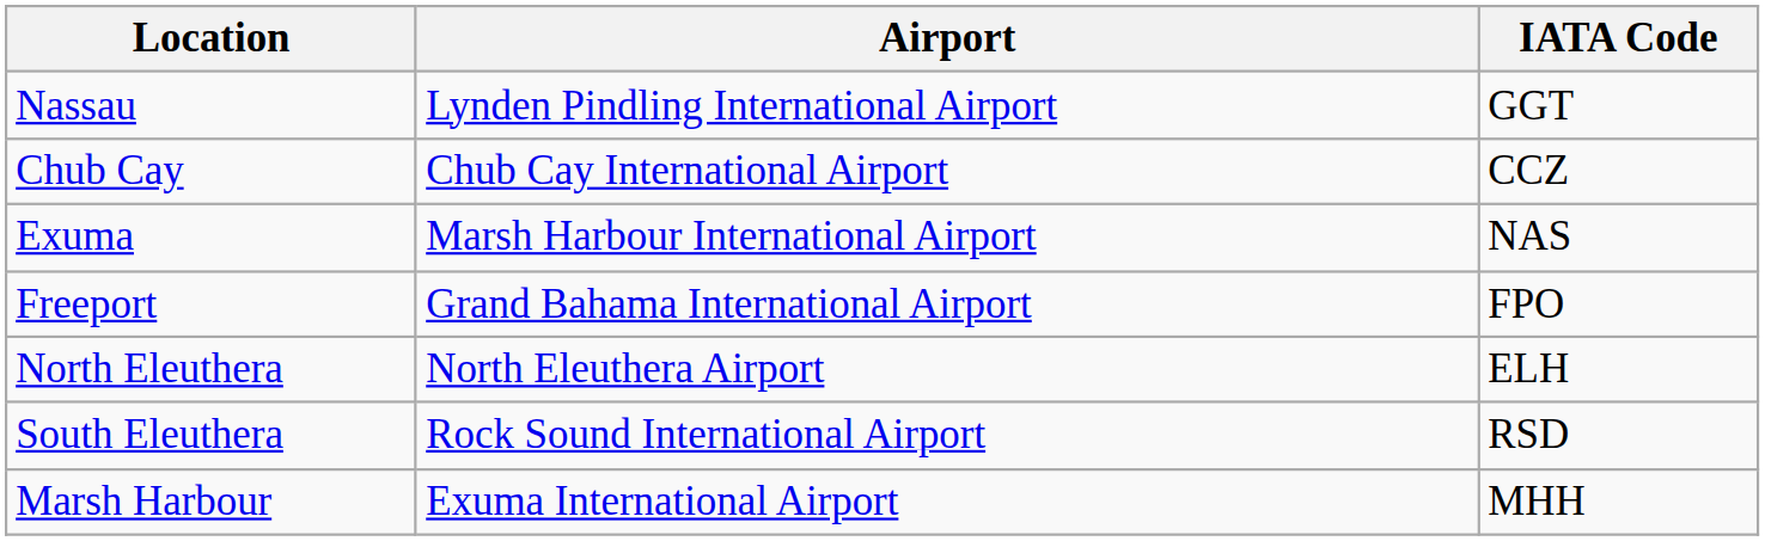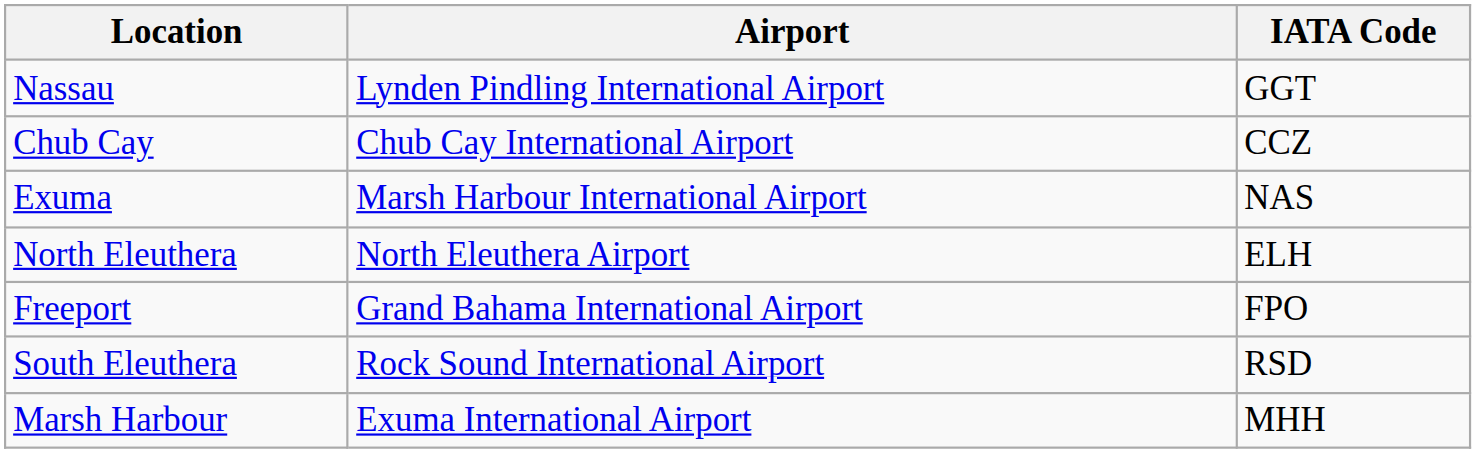rows swapped: Freeport <-> North Eleuthera
